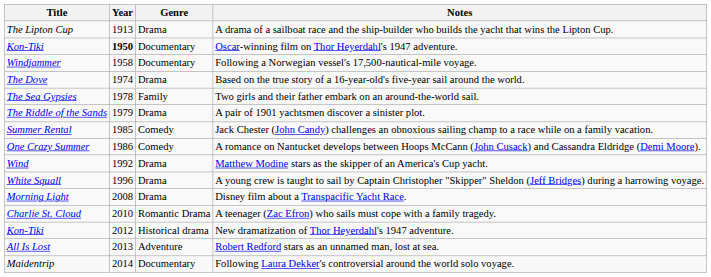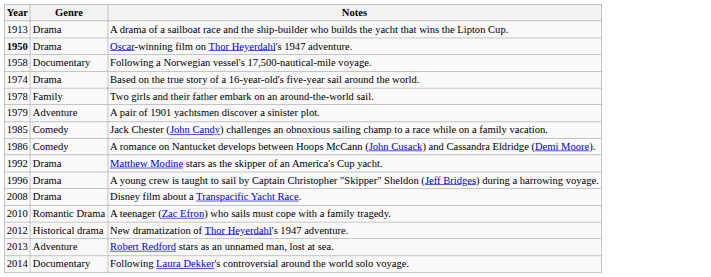- column: Title | The Lipton Cup | Kon-Tiki | Windjammer | The Dove | The Sea Gypsies | The Riddle of the Sands | Summer Rental | One Crazy Summer | Wind | White Squall | Morning Light | Charlie St. Cloud | Kon-Tiki | All Is Lost | Maidentrip
Oscar-winning film on Thor Heyerdahl's 1947 adventure. | Genre: Documentary -> Drama
A pair of 1901 yachtsmen discover a sinister plot. | Genre: Drama -> Adventure
